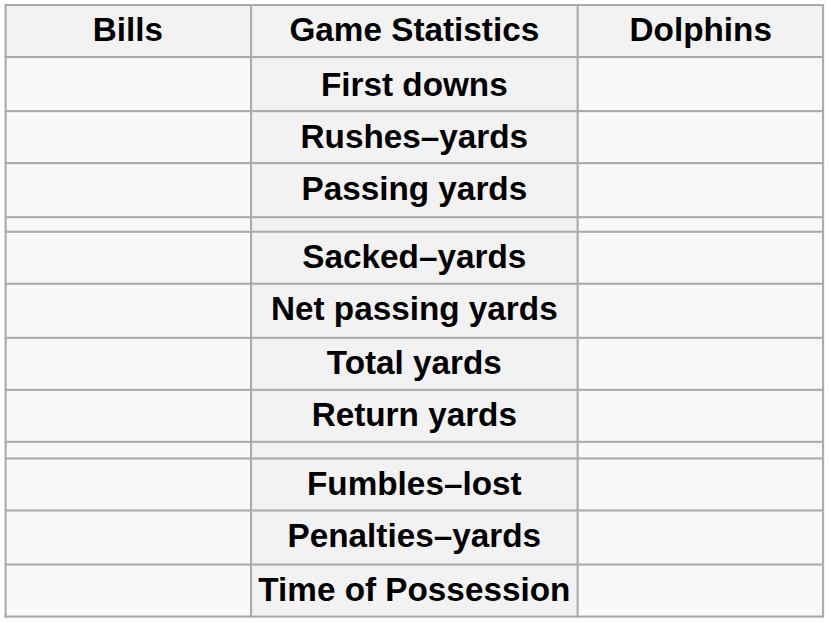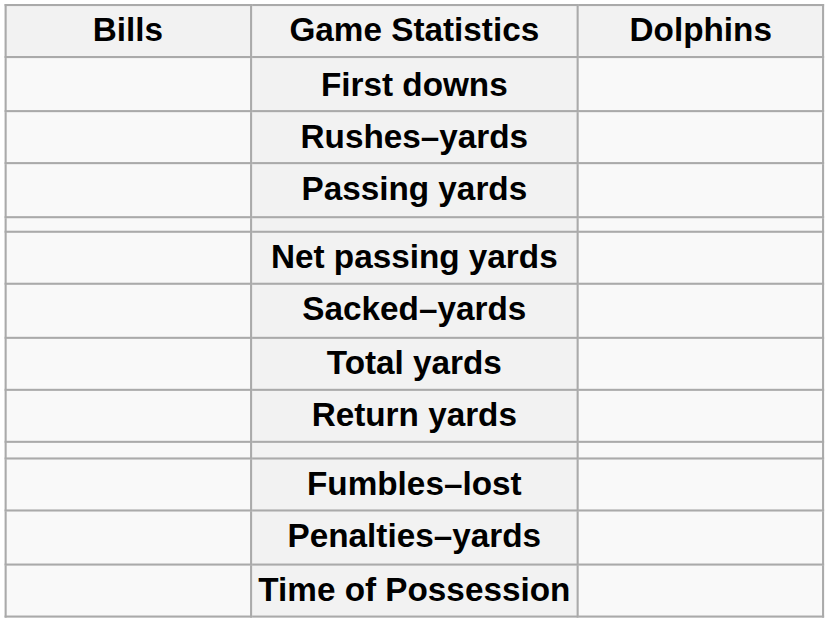rows swapped: Sacked–yards <-> Net passing yards
